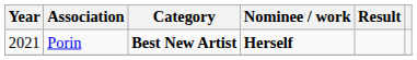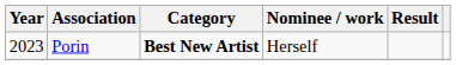Porin | Year: 2021 -> 2023
Porin | Nominee / work: bold -> normal
